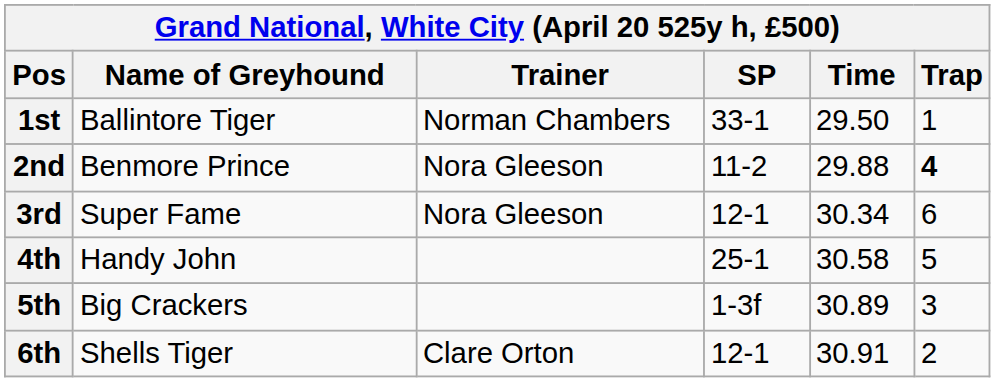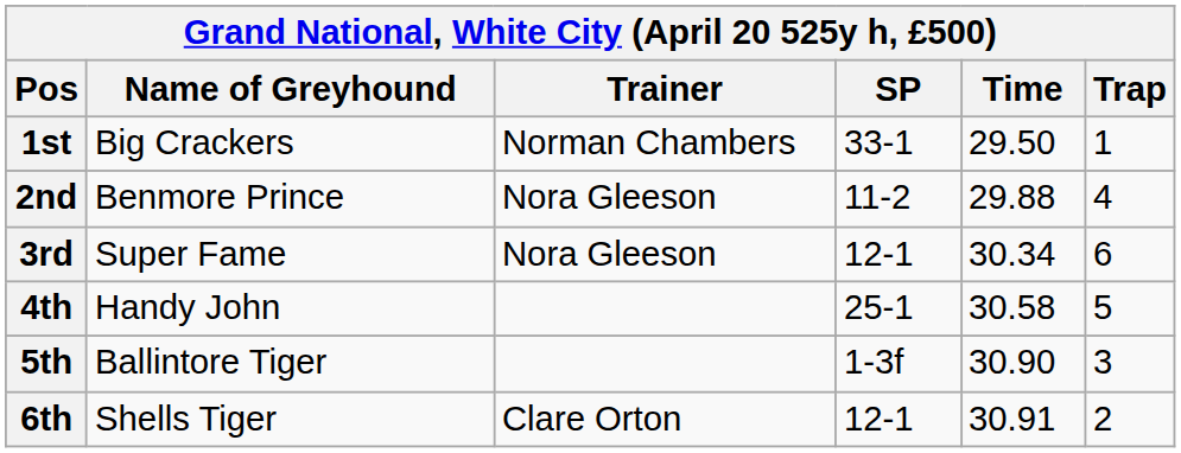1st | Name of Greyhound: Ballintore Tiger -> Big Crackers
2nd | Trap: bold -> normal
5th | Name of Greyhound: Big Crackers -> Ballintore Tiger
5th | Time: 30.89 -> 30.90
